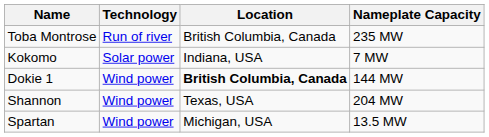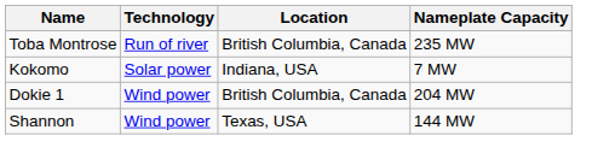Dokie 1 | Location: bold -> normal
Dokie 1 | Nameplate Capacity: 144 MW -> 204 MW
Shannon | Nameplate Capacity: 204 MW -> 144 MW
- row: Spartan | Wind power | Michigan, USA | 13.5 MW
